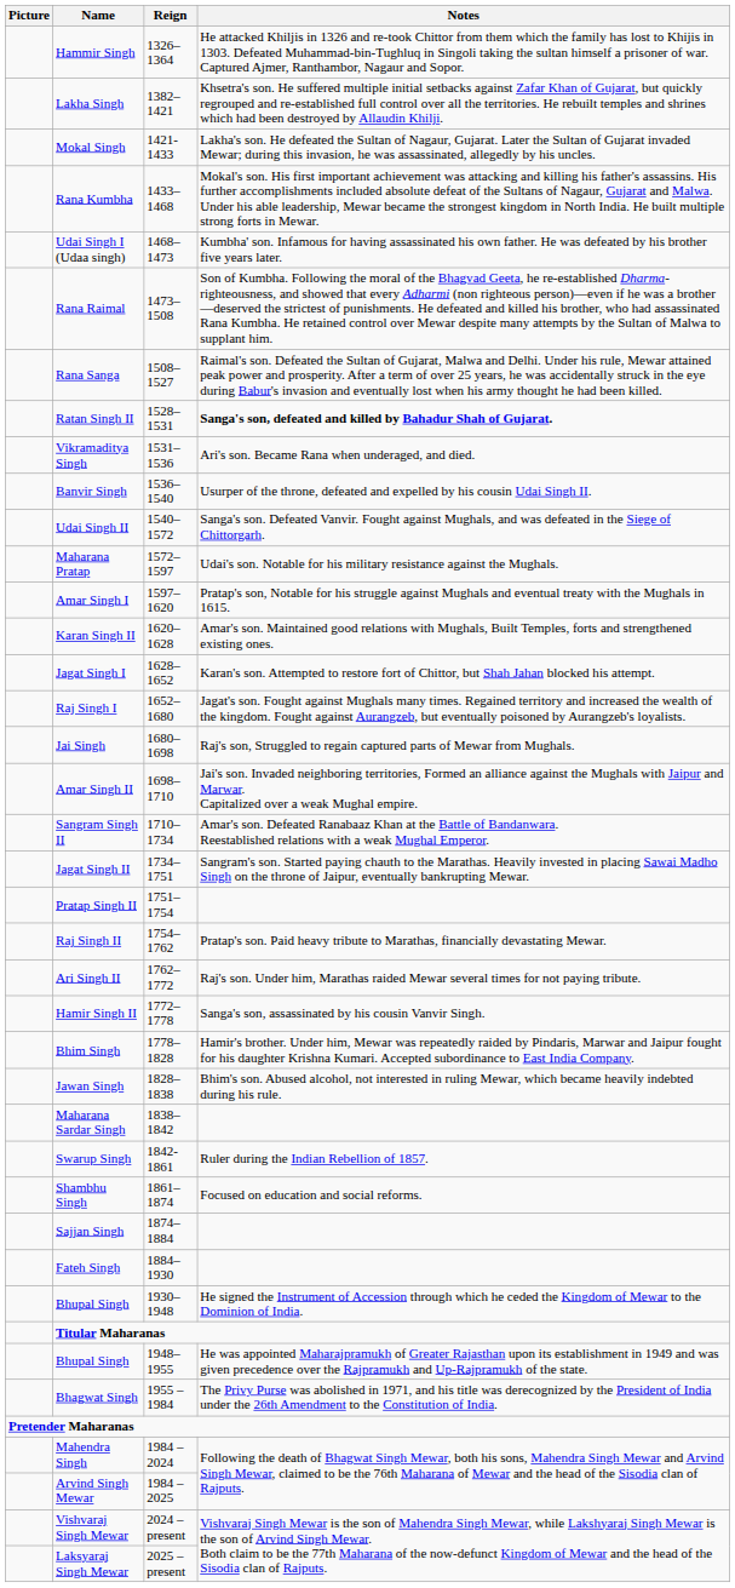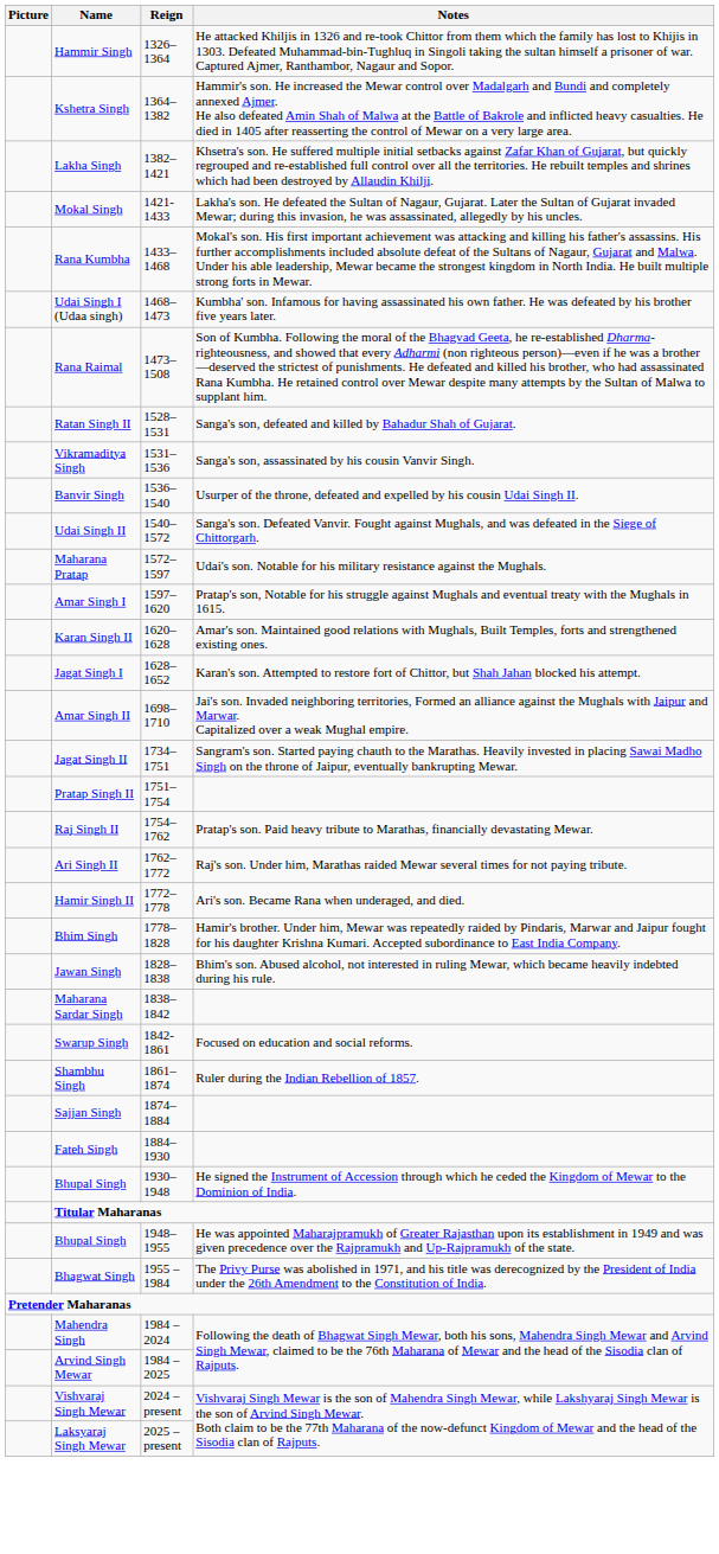+ row: Kshetra Singh | 1364–1382 | Hammir's son. He increased the Mewar control over Madalgarh and Bundi and completely annexed Ajmer. He also defeated Amin Shah of Malwa at the Battle of Bakrole and inflicted heavy casualties. He died in 1405 after reasserting the control of Mewar on a very large area.
- row: Rana Sanga | 1508–1527 | Raimal's son. Defeated the Sultan of Gujarat, Malwa and Delhi. Under his rule, Mewar attained peak power and prosperity. After a term of over 25 years, he was accidentally struck in the eye during Babur's invasion and eventually lost when his army thought he had been killed.
Ratan Singh II | Notes: bold -> normal
Vikramaditya Singh | Notes: Ari's son. Became Rana when underaged, and died. -> Sanga's son, assassinated by his cousin Vanvir Singh.
- row: Raj Singh I | 1652–1680 | Jagat's son. Fought against Mughals many times. Regained territory and increased the wealth of the kingdom. Fought against Aurangzeb, but eventually poisoned by Aurangzeb's loyalists.
- row: Jai Singh | 1680–1698 | Raj's son, Struggled to regain captured parts of Mewar from Mughals.
- row: Sangram Singh II | 1710–1734 | Amar's son. Defeated Ranabaaz Khan at the Battle of Bandanwara. Reestablished relations with a weak Mughal Emperor.
Hamir Singh II | Notes: Sanga's son, assassinated by his cousin Vanvir Singh. -> Ari's son. Became Rana when underaged, and died.
Swarup Singh | Notes: Ruler during the Indian Rebellion of 1857. -> Focused on education and social reforms.
Shambhu Singh | Notes: Focused on education and social reforms. -> Ruler during the Indian Rebellion of 1857.
